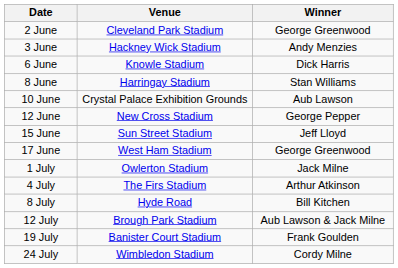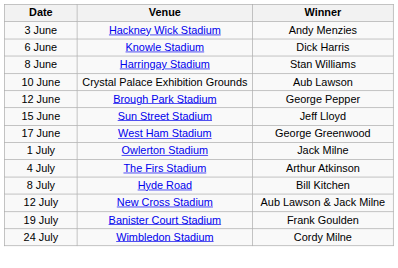- row: 2 June | Cleveland Park Stadium | George Greenwood
12 June | Venue: New Cross Stadium -> Brough Park Stadium
12 July | Venue: Brough Park Stadium -> New Cross Stadium
